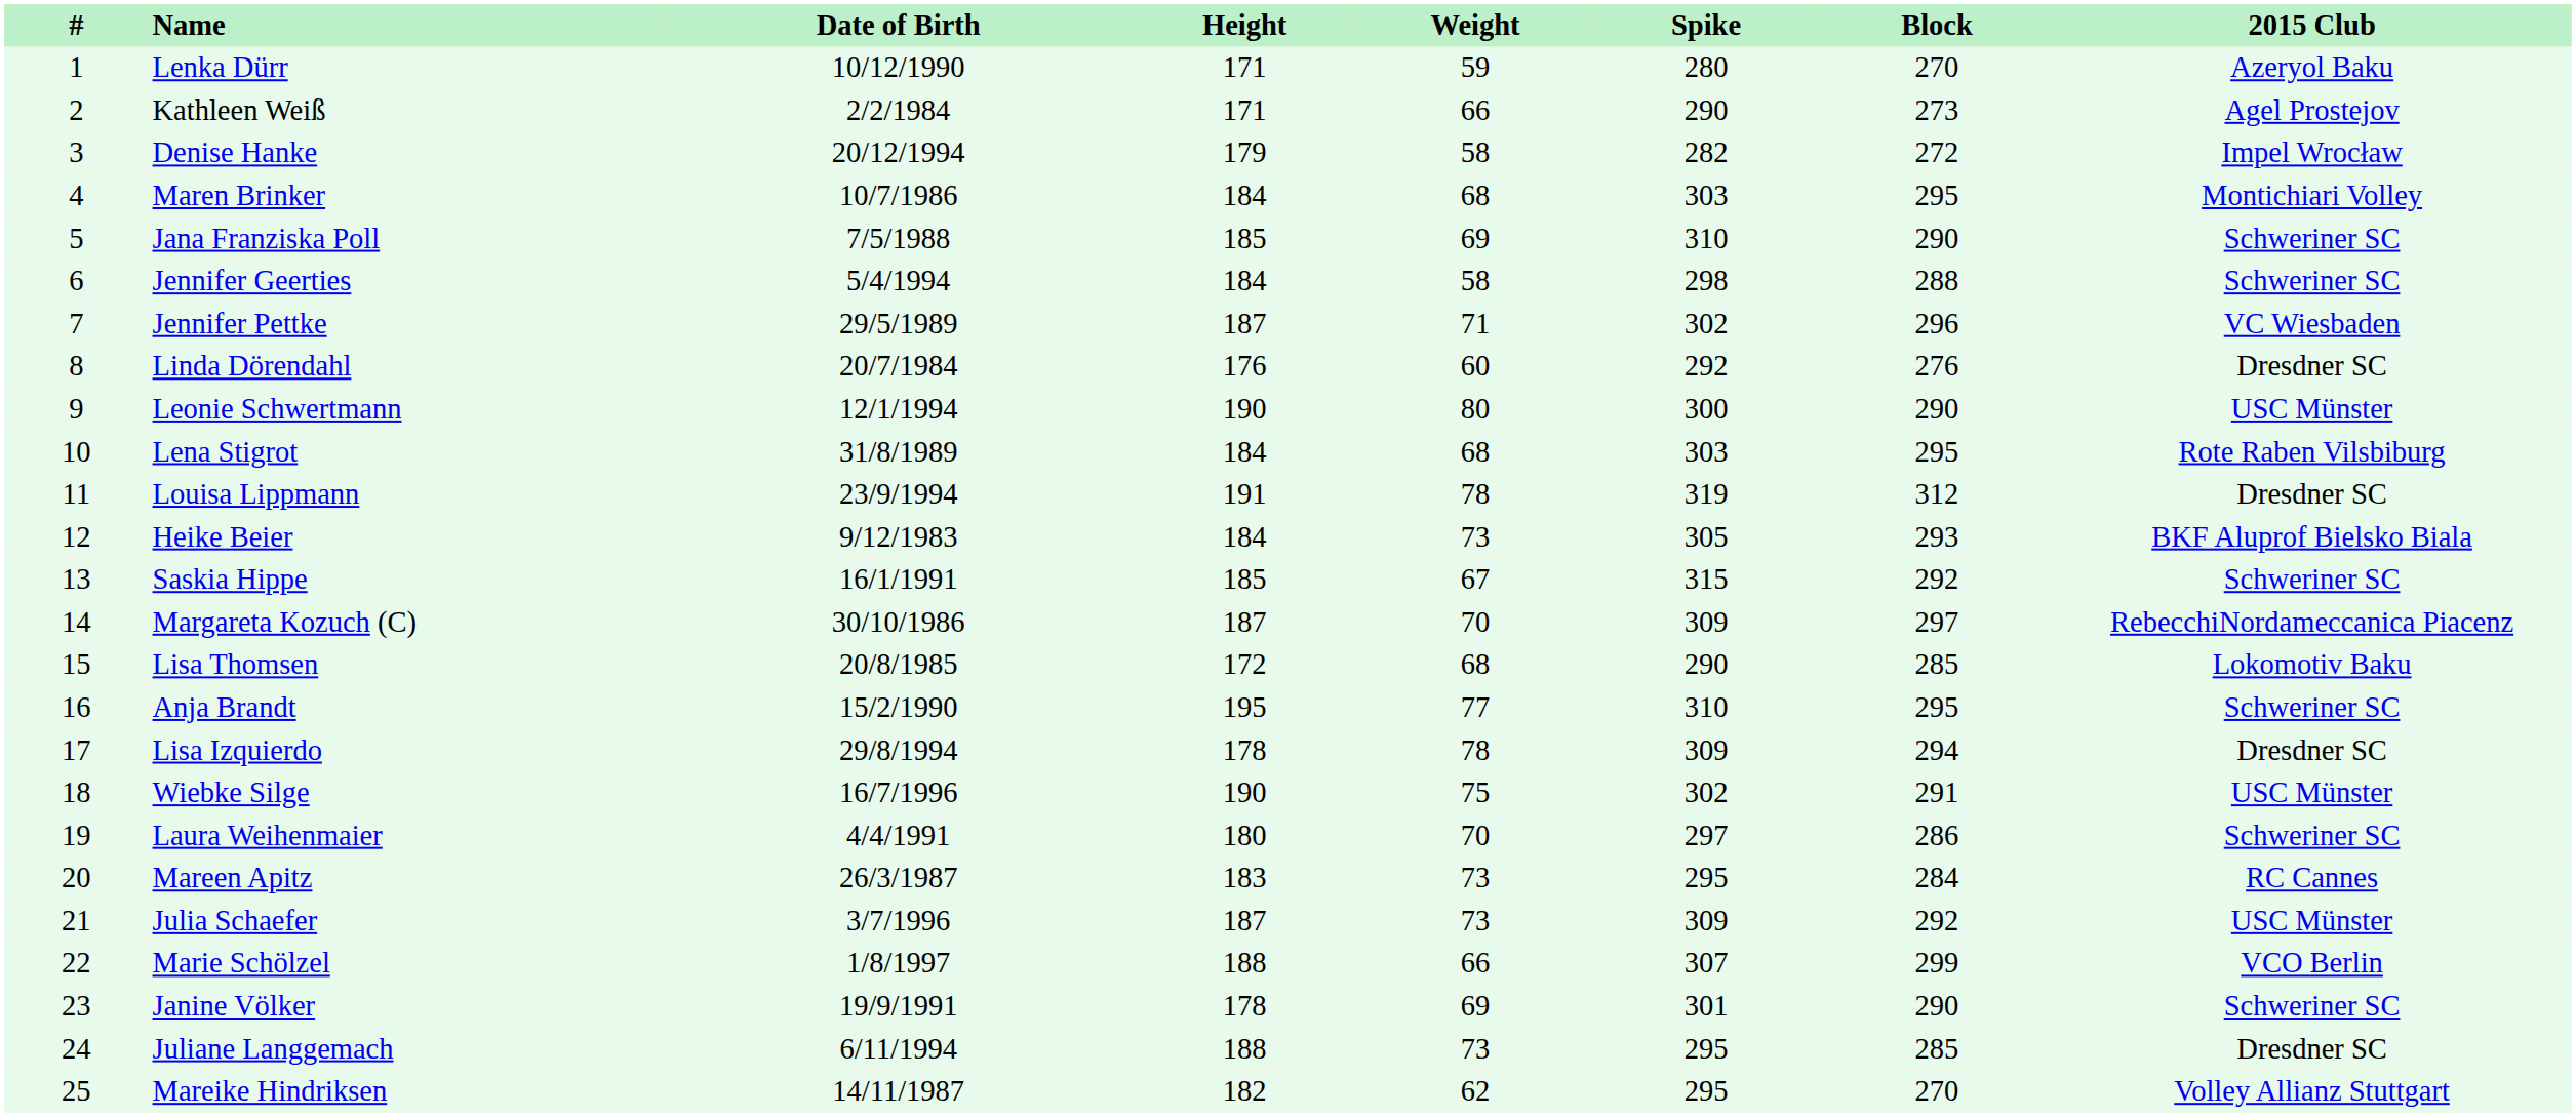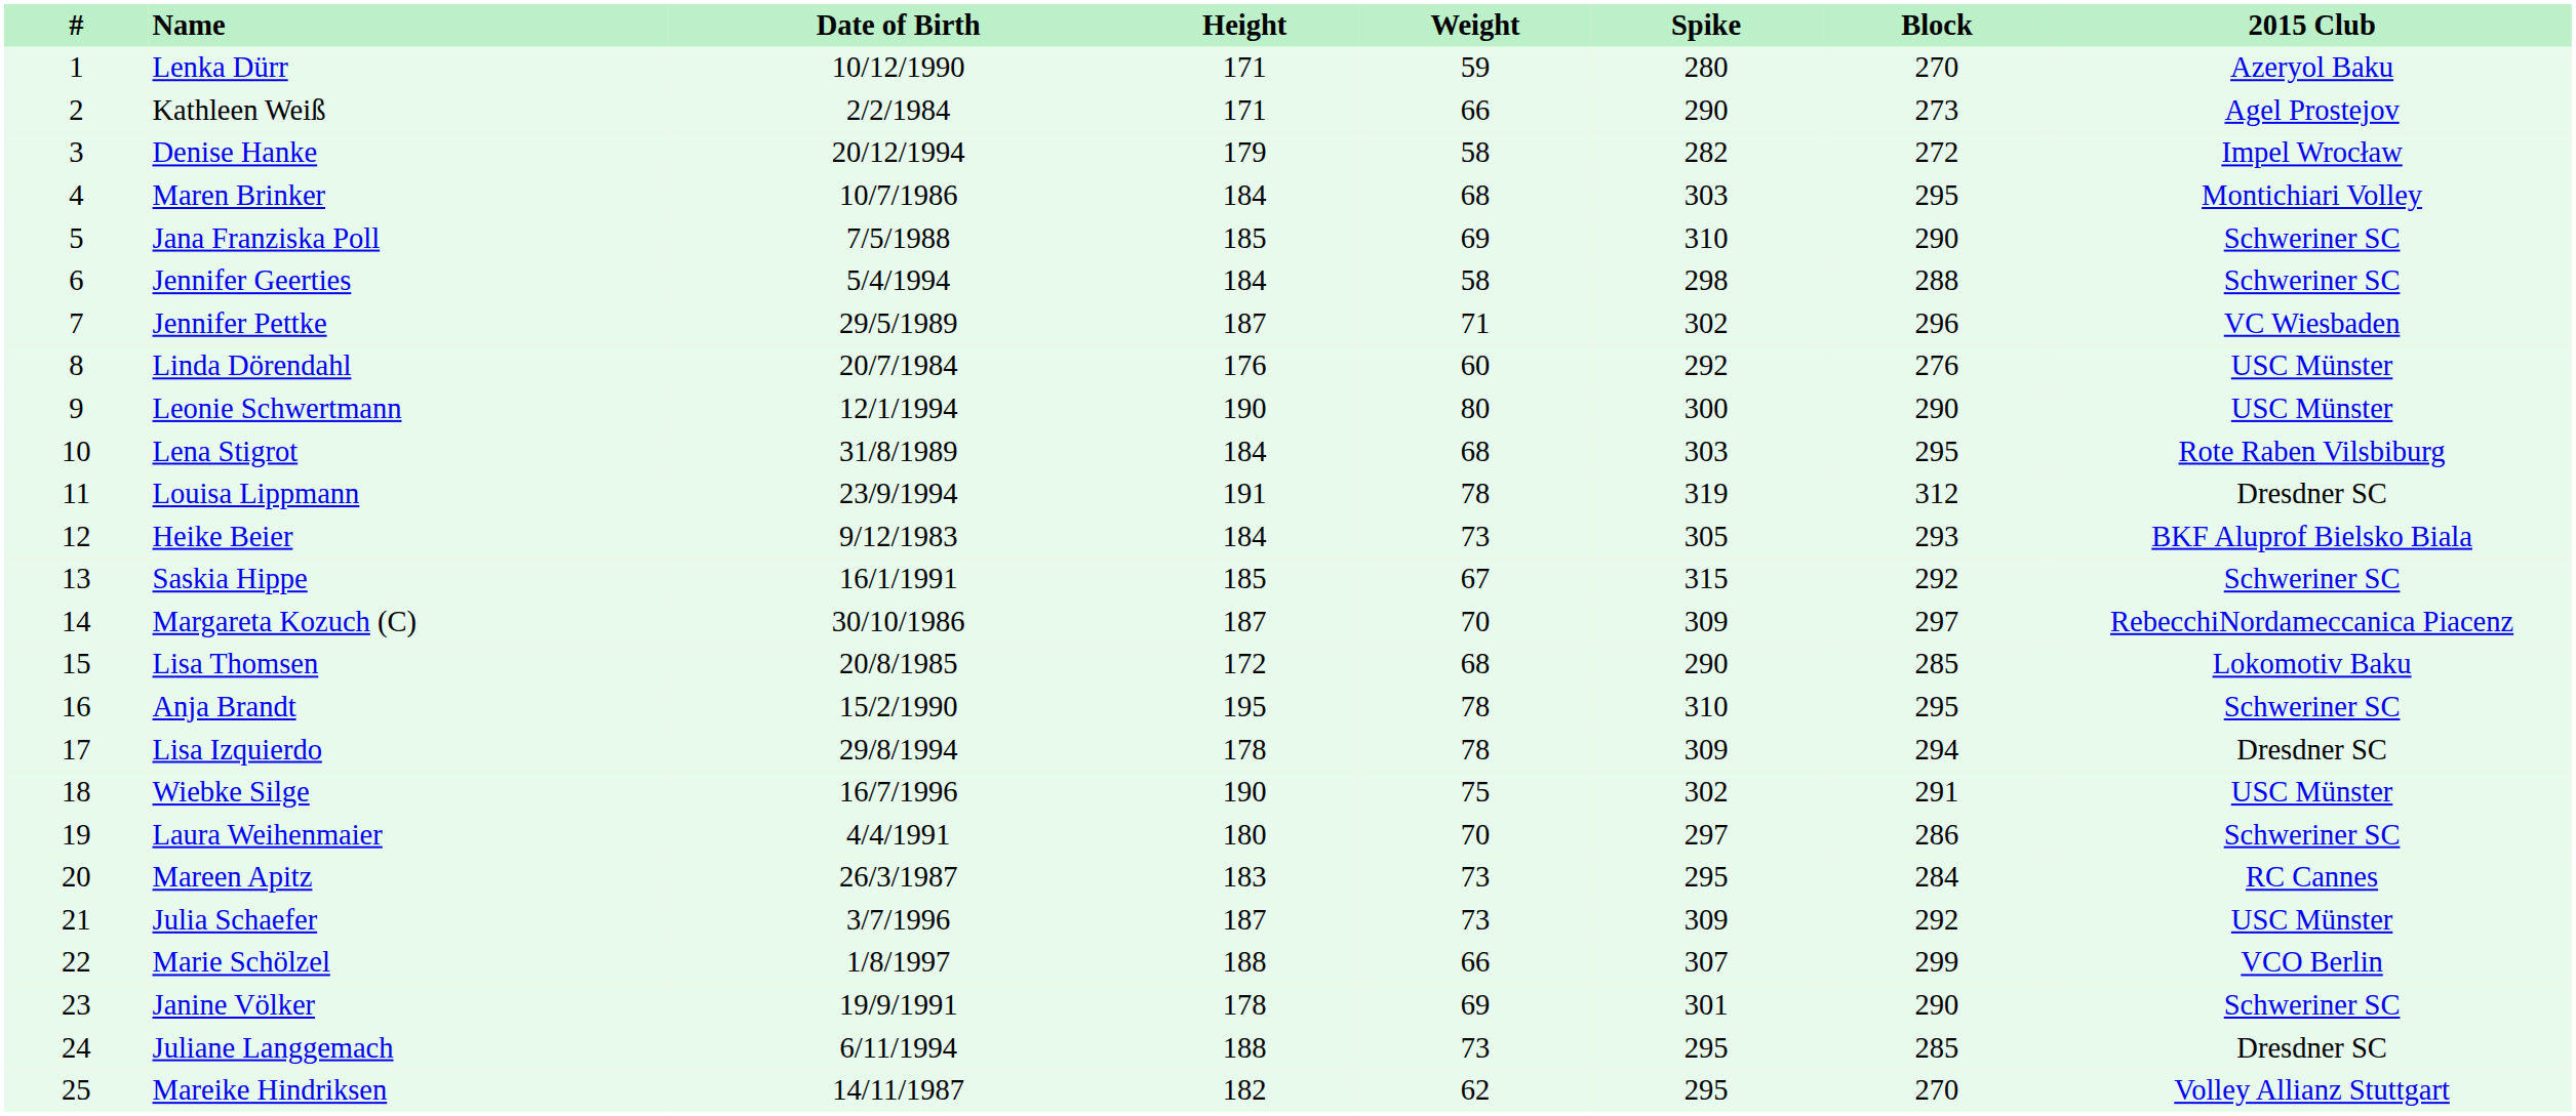Linda Dörendahl | 2015 Club: Dresdner SC -> USC Münster
Anja Brandt | Weight: 77 -> 78
